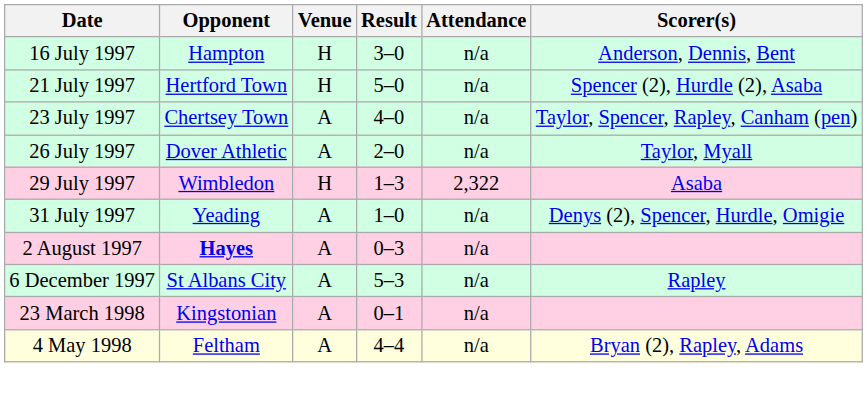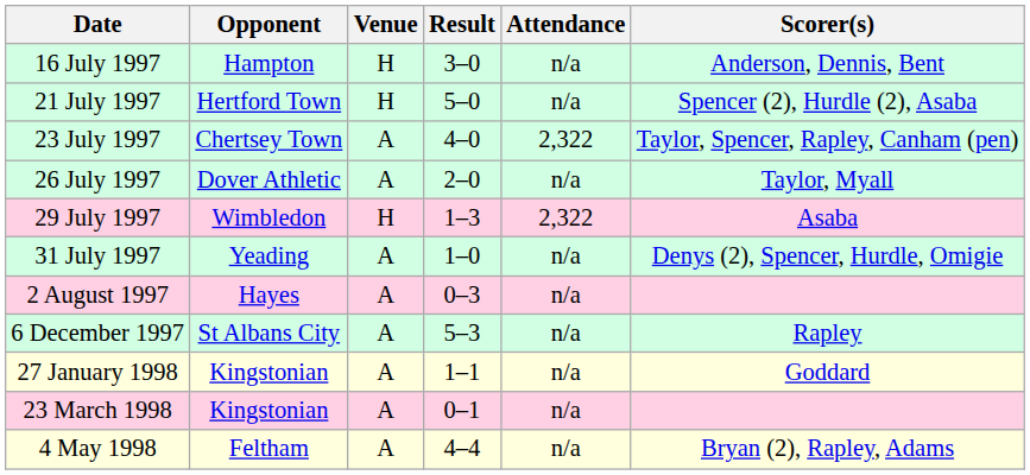23 July 1997 | Attendance: n/a -> 2,322
2 August 1997 | Opponent: bold -> normal
+ row: 27 January 1998 | Kingstonian | A | 1–1 | n/a | Goddard
